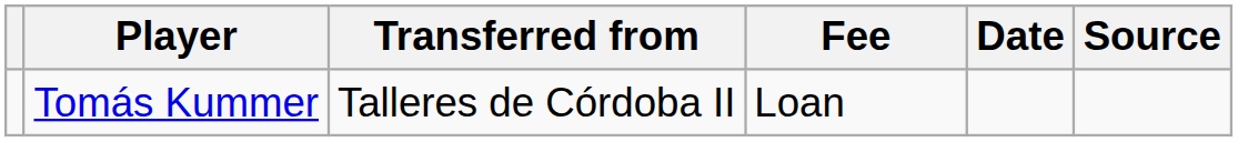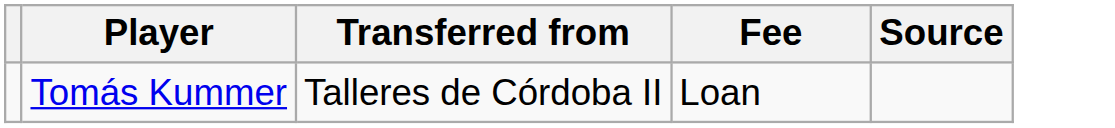- column: Date
